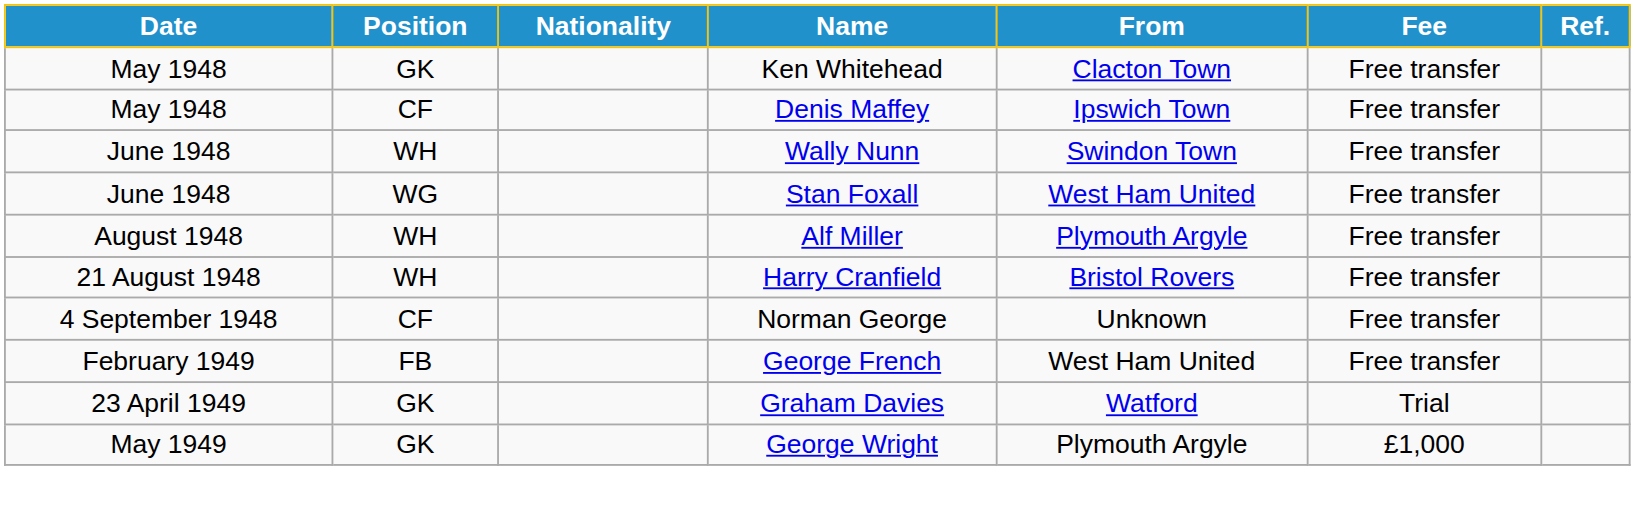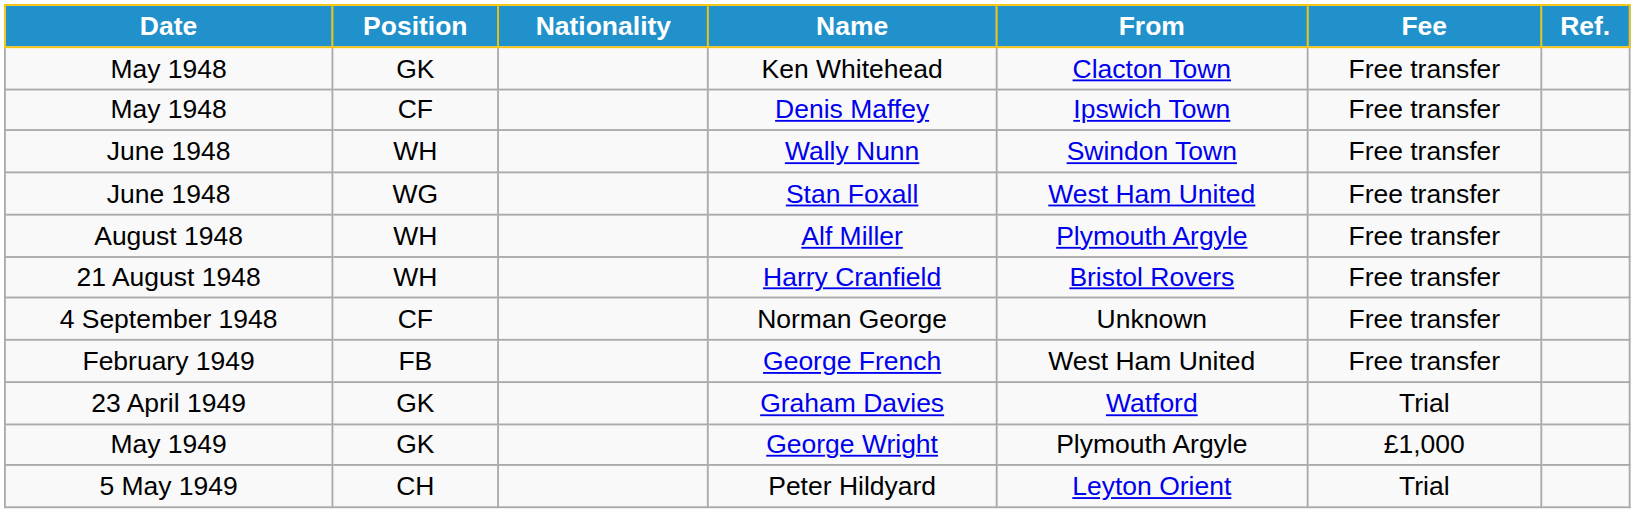+ row: 5 May 1949 | CH | Peter Hildyard | Leyton Orient | Trial
